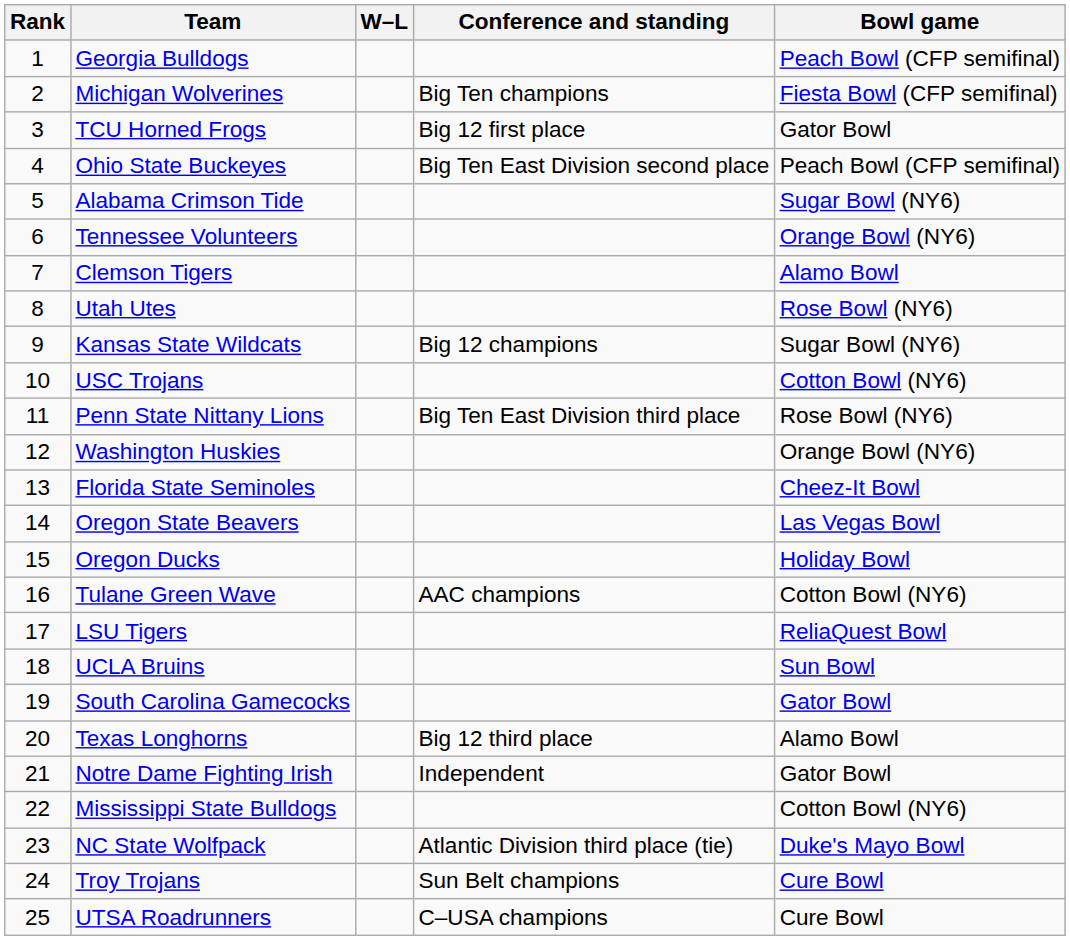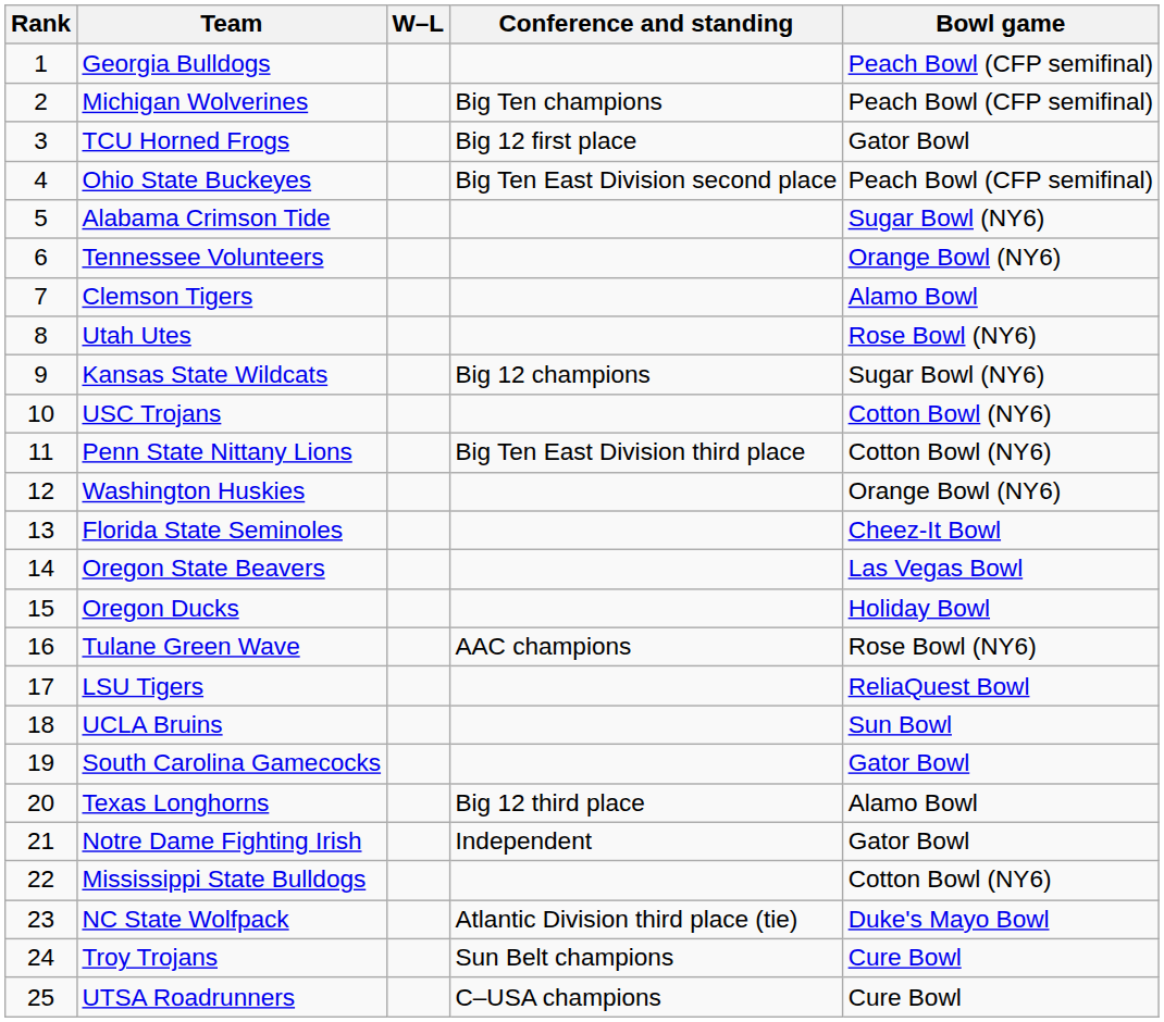Michigan Wolverines | Bowl game: Fiesta Bowl (CFP semifinal) -> Peach Bowl (CFP semifinal)
Penn State Nittany Lions | Bowl game: Rose Bowl (NY6) -> Cotton Bowl (NY6)
Tulane Green Wave | Bowl game: Cotton Bowl (NY6) -> Rose Bowl (NY6)
